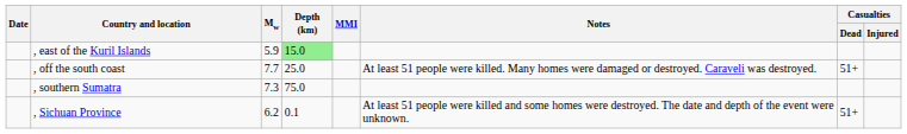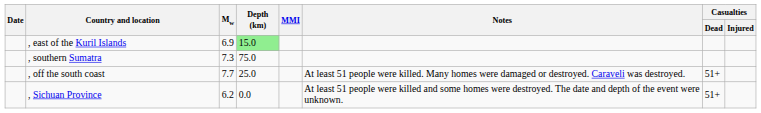, east of the Kuril Islands | Mw: 5.9 -> 6.9
rows swapped: , off the south coast <-> , southern Sumatra
, Sichuan Province | Depth (km): 0.1 -> 0.0
